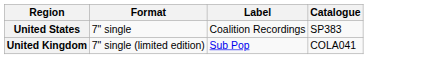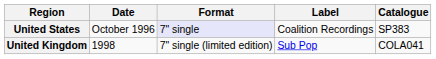+ column: Date | October 1996 | 1998
United States | Format: no background -> lavender background
